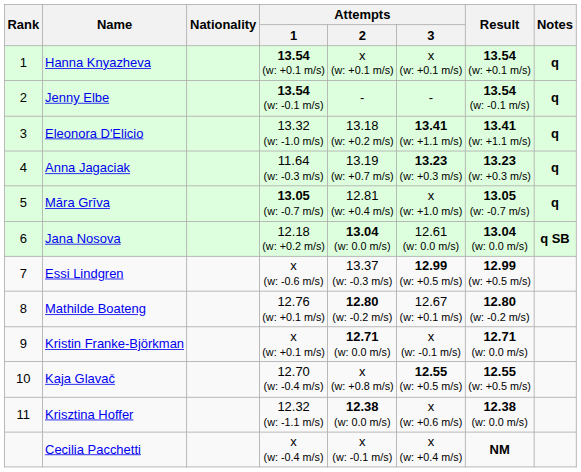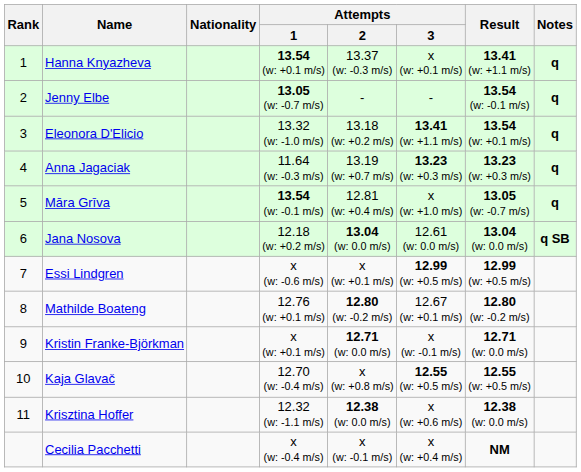Hanna Knyazheva | Attempts / 2: x (w: +0.1 m/s) -> 13.37 (w: -0.3 m/s)
Hanna Knyazheva | Result: 13.54 (w: +0.1 m/s) -> 13.41 (w: +1.1 m/s)
Jenny Elbe | Attempts / 1: 13.54 (w: -0.1 m/s) -> 13.05 (w: -0.7 m/s)
Eleonora D'Elicio | Result: 13.41 (w: +1.1 m/s) -> 13.54 (w: +0.1 m/s)
Māra Grīva | Attempts / 1: 13.05 (w: -0.7 m/s) -> 13.54 (w: -0.1 m/s)
Essi Lindgren | Attempts / 2: 13.37 (w: -0.3 m/s) -> x (w: +0.1 m/s)
